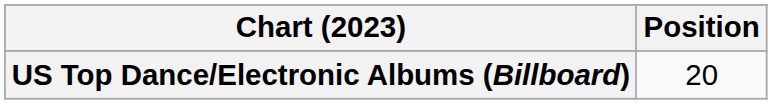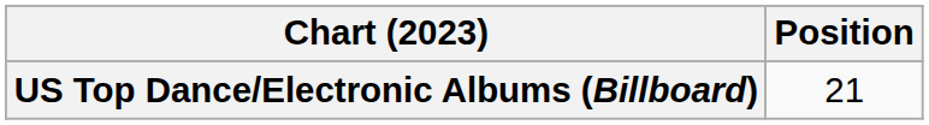US Top Dance/Electronic Albums (Billboard) | Position: 20 -> 21
